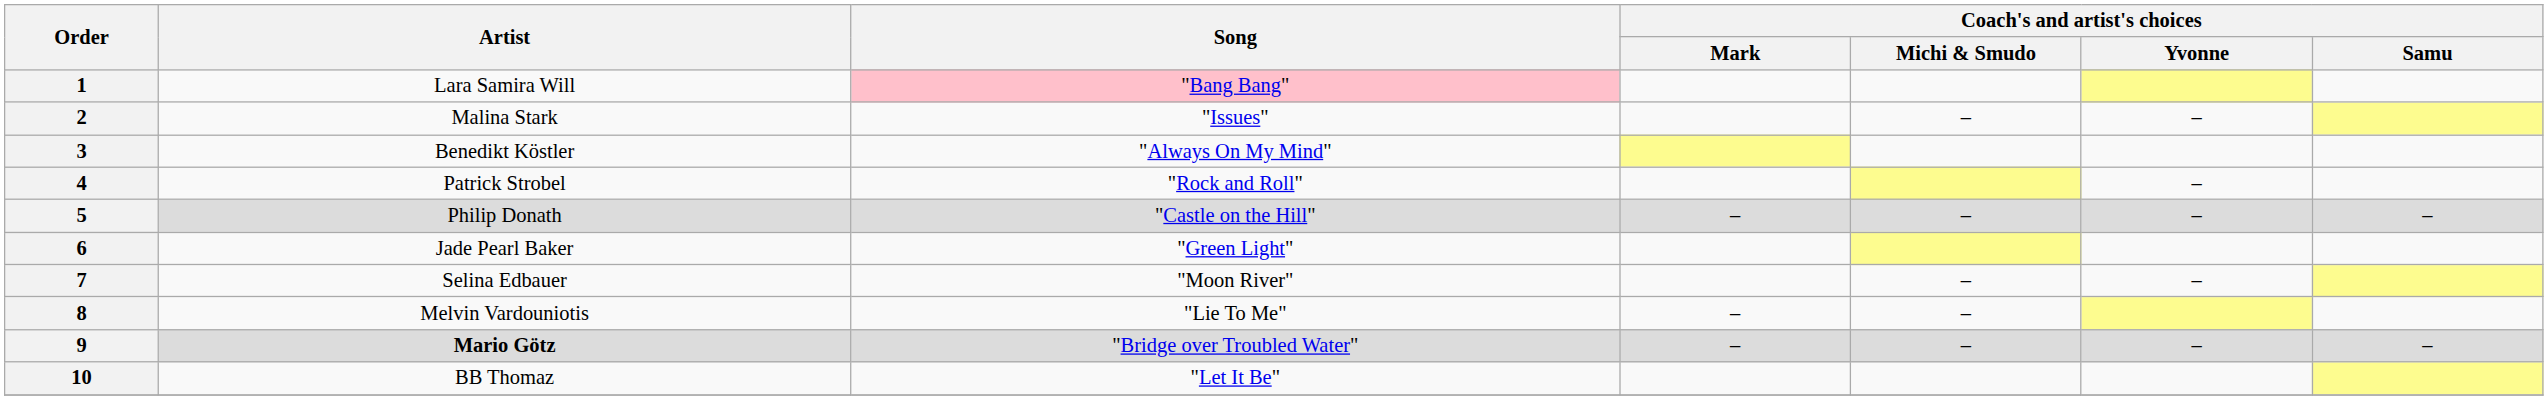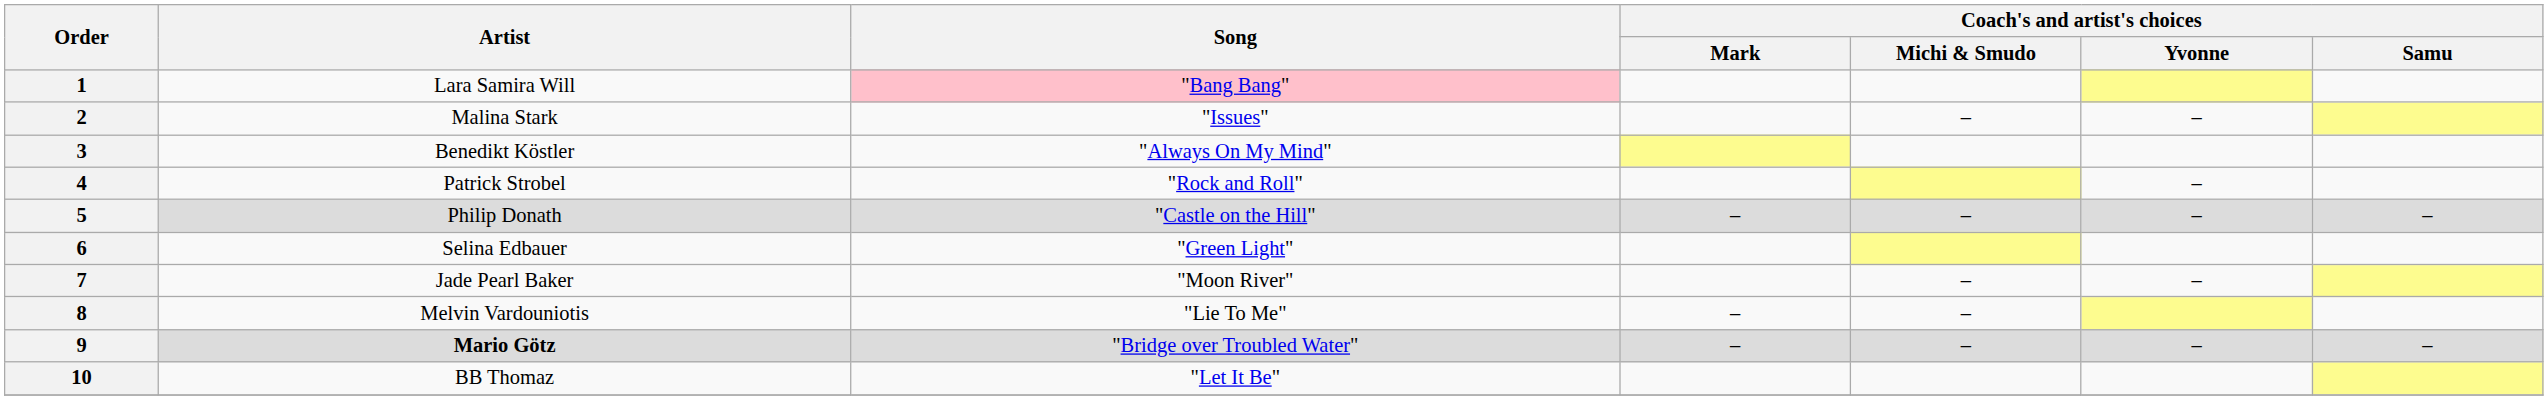6 | Artist: Jade Pearl Baker -> Selina Edbauer
7 | Artist: Selina Edbauer -> Jade Pearl Baker
